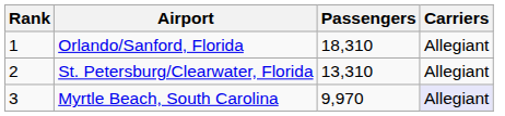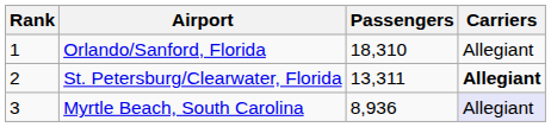St. Petersburg/Clearwater, Florida | Passengers: 13,310 -> 13,311
St. Petersburg/Clearwater, Florida | Carriers: normal -> bold
Myrtle Beach, South Carolina | Passengers: 9,970 -> 8,936
